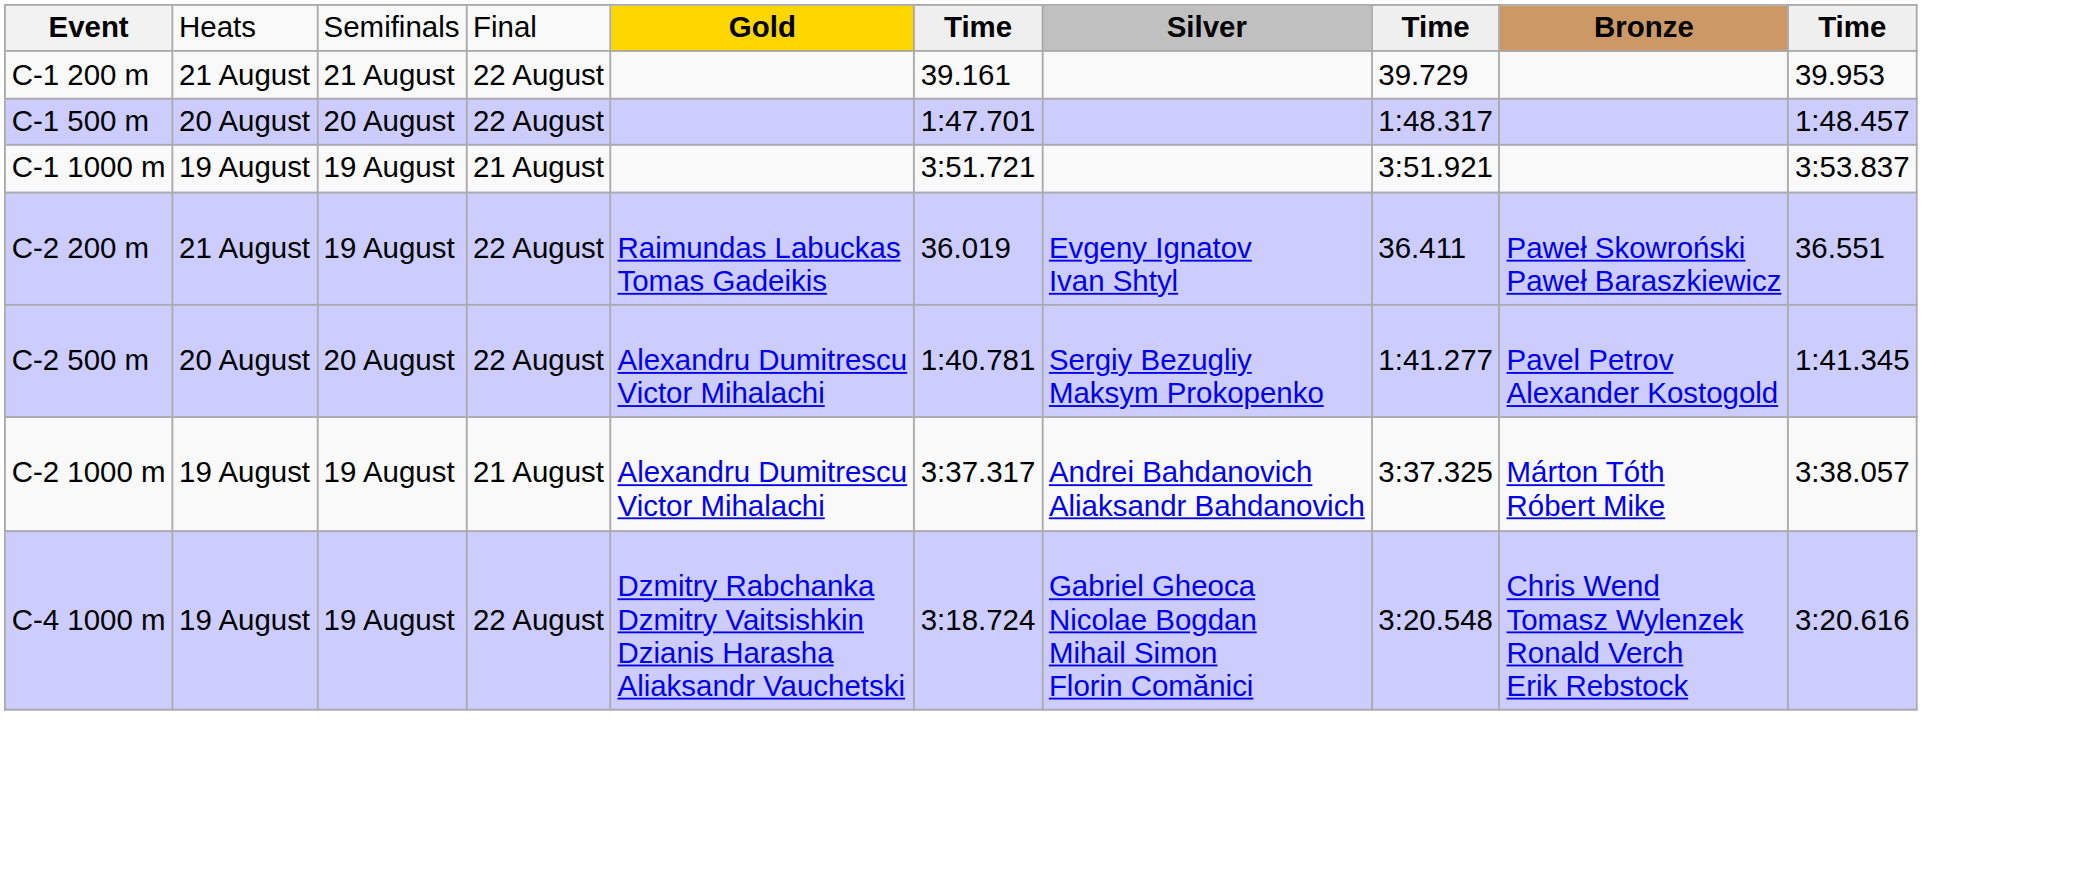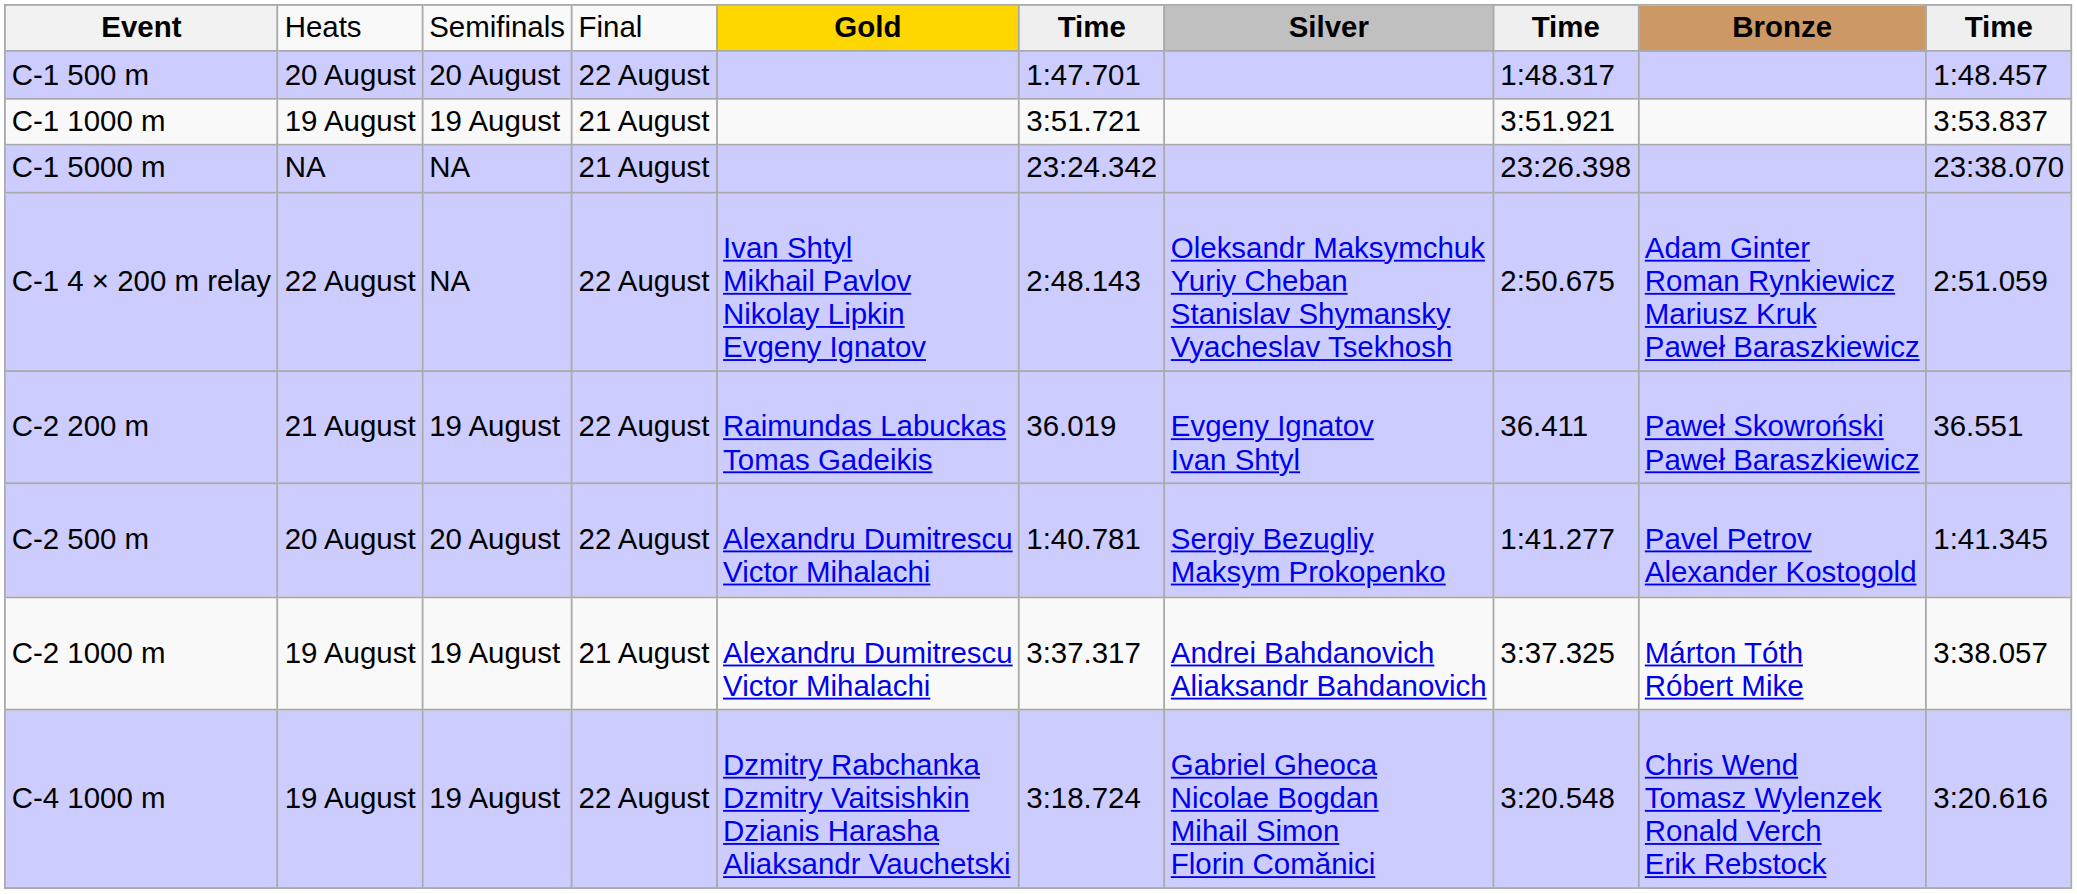- row: C-1 200 m | 21 August | 21 August | 22 August | 39.161 | 39.729 | 39.953
+ row: C-1 5000 m | NA | NA | 21 August | 23:24.342 | 23:26.398 | 23:38.070
+ row: C-1 4 × 200 m relay | 22 August | NA | 22 August | Ivan Shtyl Mikhail Pavlov Nikolay Lipkin Evgeny Ignatov | 2:48.143 | Oleksandr Maksymchuk Yuriy Cheban Stanislav Shymansky Vyacheslav Tsekhosh | 2:50.675 | Adam Ginter Roman Rynkiewicz Mariusz Kruk Paweł Baraszkiewicz | 2:51.059
